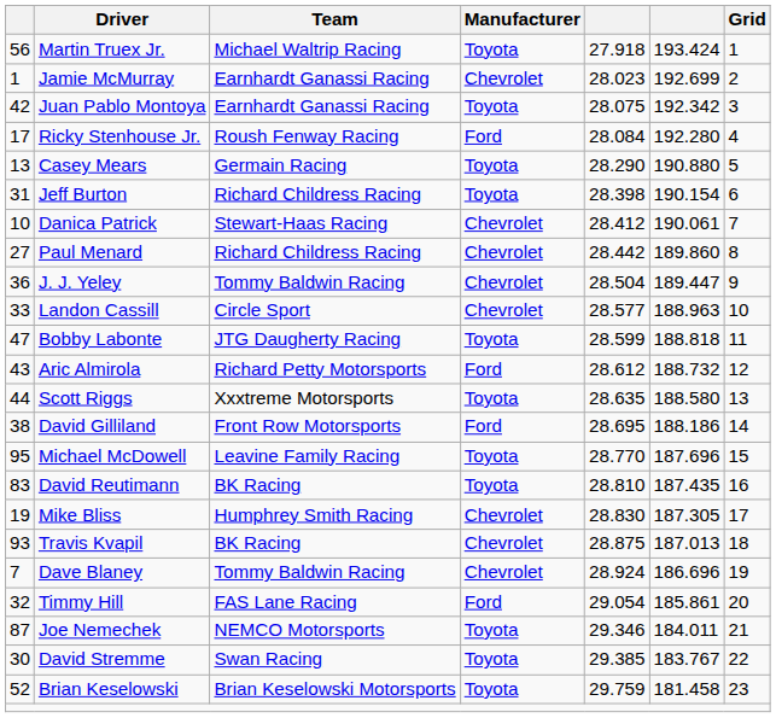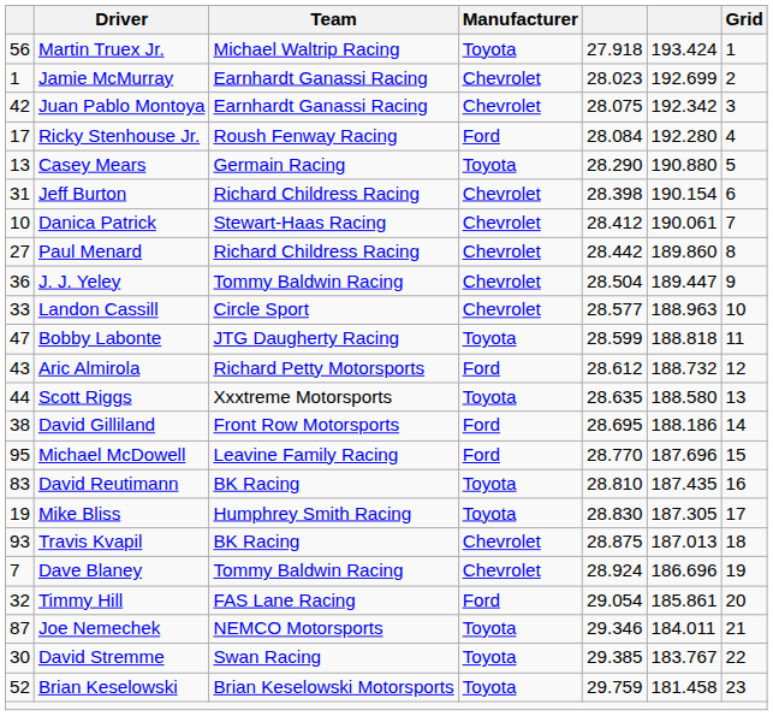Juan Pablo Montoya | Manufacturer: Toyota -> Chevrolet
Jeff Burton | Manufacturer: Toyota -> Chevrolet
Michael McDowell | Manufacturer: Toyota -> Ford
Mike Bliss | Manufacturer: Chevrolet -> Toyota
